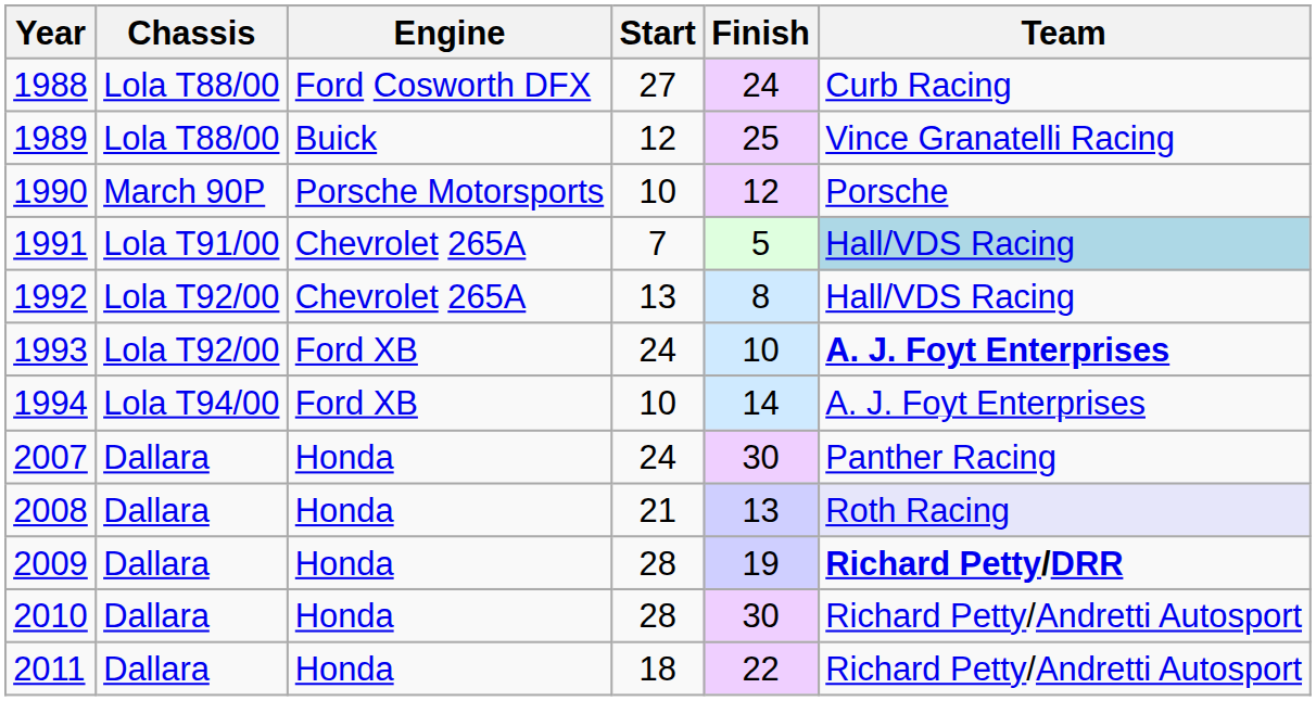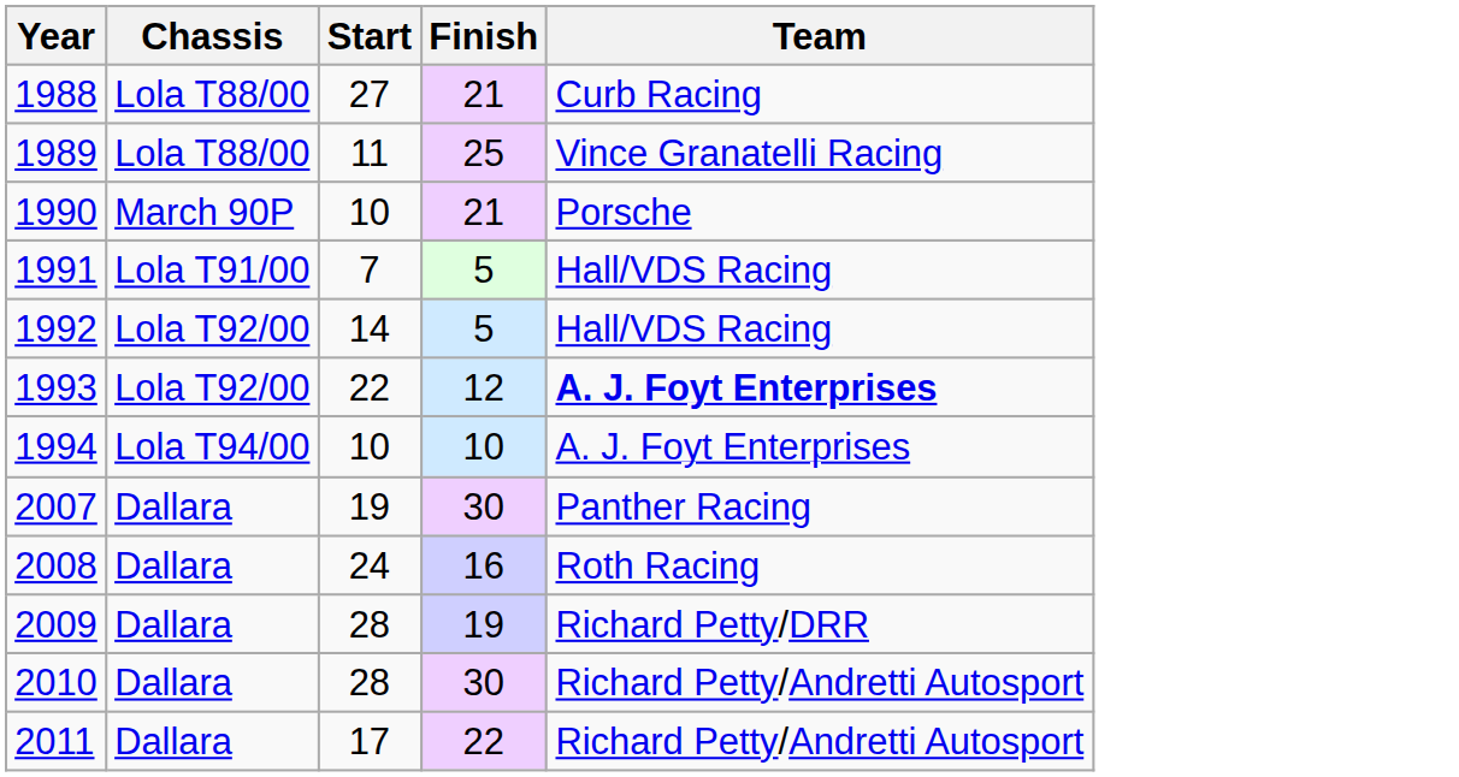- column: Engine | Ford Cosworth DFX | Buick | Porsche Motorsports | Chevrolet 265A | Chevrolet 265A | Ford XB | Ford XB | Honda | Honda | Honda | Honda | Honda
1988 | Finish: 24 -> 21
1989 | Start: 12 -> 11
1990 | Finish: 12 -> 21
1991 | Team: lightblue background -> no background
1992 | Start: 13 -> 14
1992 | Finish: 8 -> 5
1993 | Start: 24 -> 22
1993 | Finish: 10 -> 12
1994 | Finish: 14 -> 10
2007 | Start: 24 -> 19
2008 | Start: 21 -> 24
2008 | Finish: 13 -> 16
2008 | Team: lavender background -> no background
2009 | Team: bold -> normal
2011 | Start: 18 -> 17
